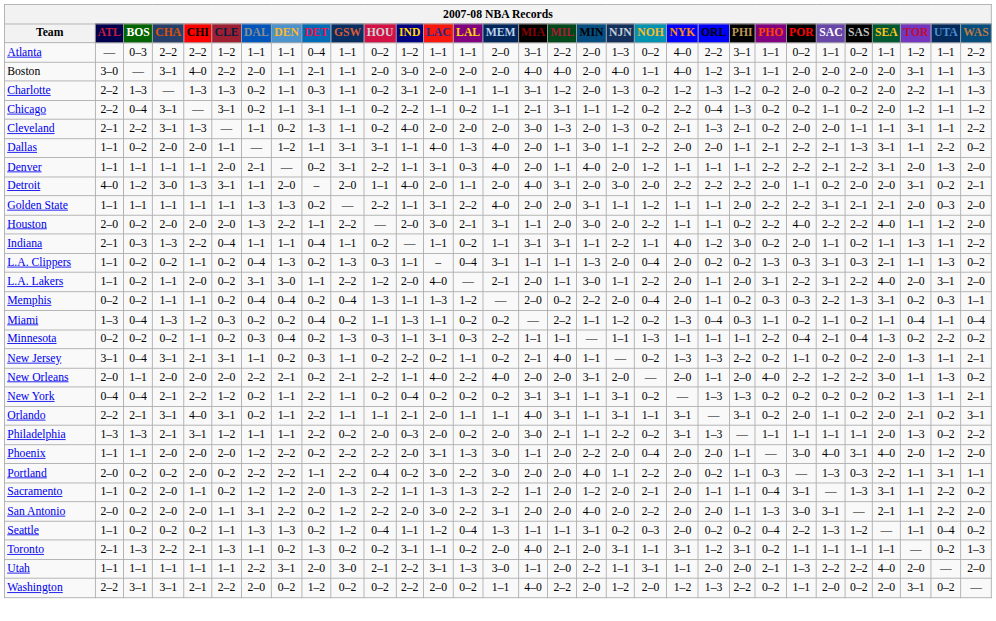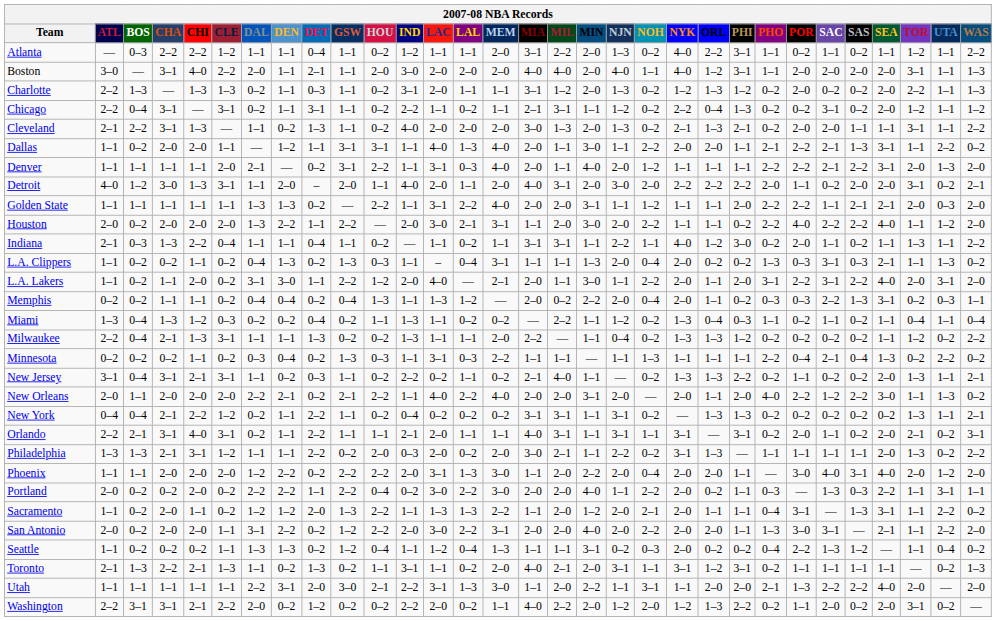Chicago | SAC: 1–1 -> 3–1
Golden State | SAC: 3–1 -> 1–1
+ row: Milwaukee | 2–2 | 0–4 | 2–1 | 1–3 | 3–1 | 1–1 | 1–1 | 1–3 | 0–2 | 0–2 | 1–3 | 1–1 | 1–1 | 2–0 | 2–2 | — | 1–1 | 0–4 | 0–2 | 1–3 | 1–3 | 1–2 | 0–2 | 0–2 | 0–2 | 0–2 | 1–1 | 1–2 | 0–2 | 2–2
Toronto | HOU: 0–2 -> 1–1
